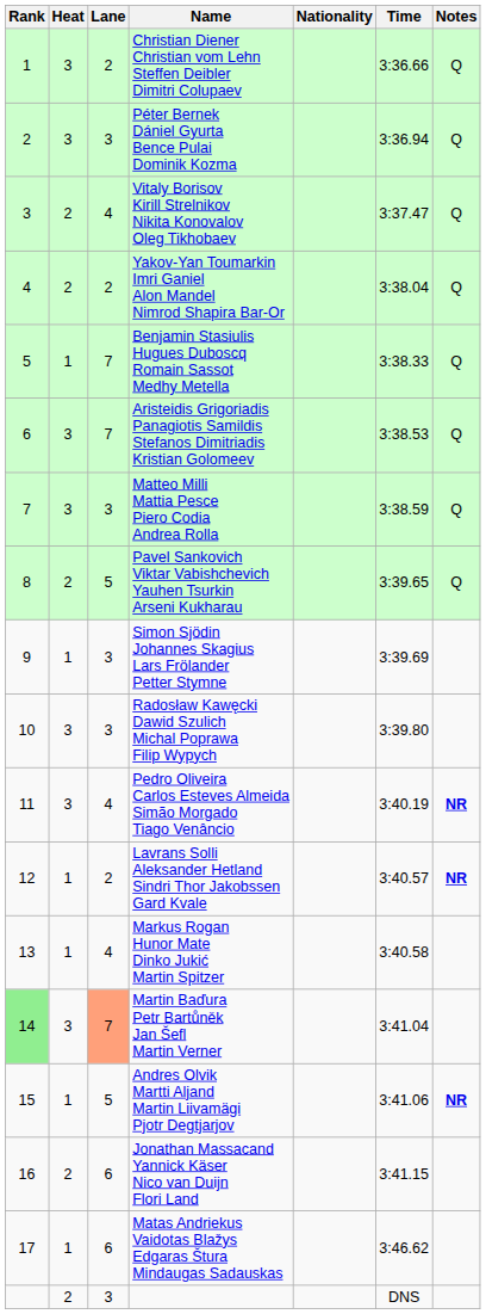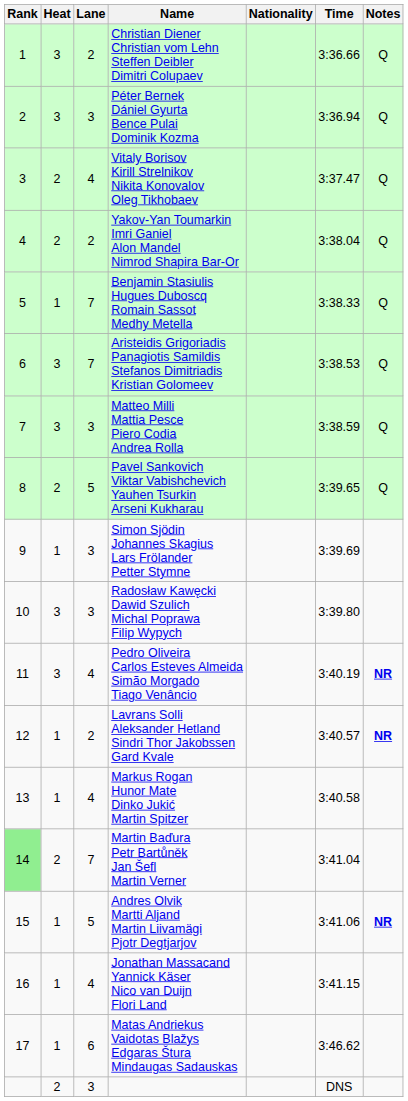Martin Baďura Petr Bartůněk Jan Šefl Martin Verner | Heat: 3 -> 2
Martin Baďura Petr Bartůněk Jan Šefl Martin Verner | Lane: lightsalmon background -> no background
Jonathan Massacand Yannick Käser Nico van Duijn Flori Land | Heat: 2 -> 1
Jonathan Massacand Yannick Käser Nico van Duijn Flori Land | Lane: 6 -> 4
